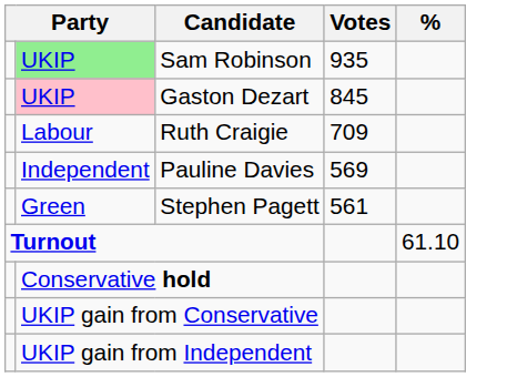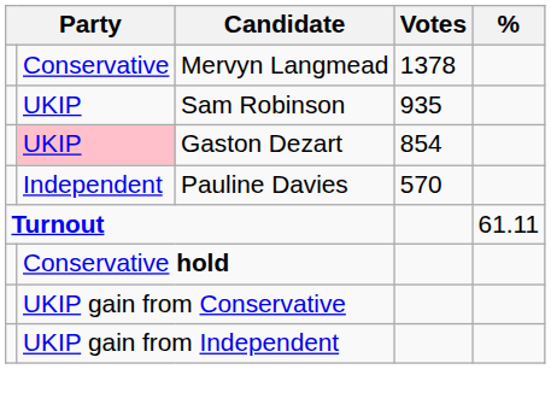+ row: Conservative | Mervyn Langmead | 1378
Sam Robinson | column 2: lightgreen background -> no background
Gaston Dezart | Votes: 845 -> 854
- row: Labour | Ruth Craigie | 709
Pauline Davies | Votes: 569 -> 570
- row: Green | Stephen Pagett | 561
Turnout | %: 61.10 -> 61.11
